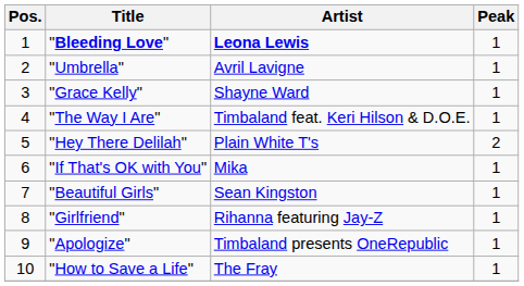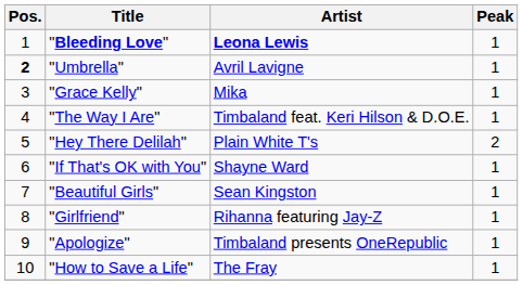"Umbrella" | Pos.: normal -> bold
"Grace Kelly" | Artist: Shayne Ward -> Mika
"If That's OK with You" | Artist: Mika -> Shayne Ward
